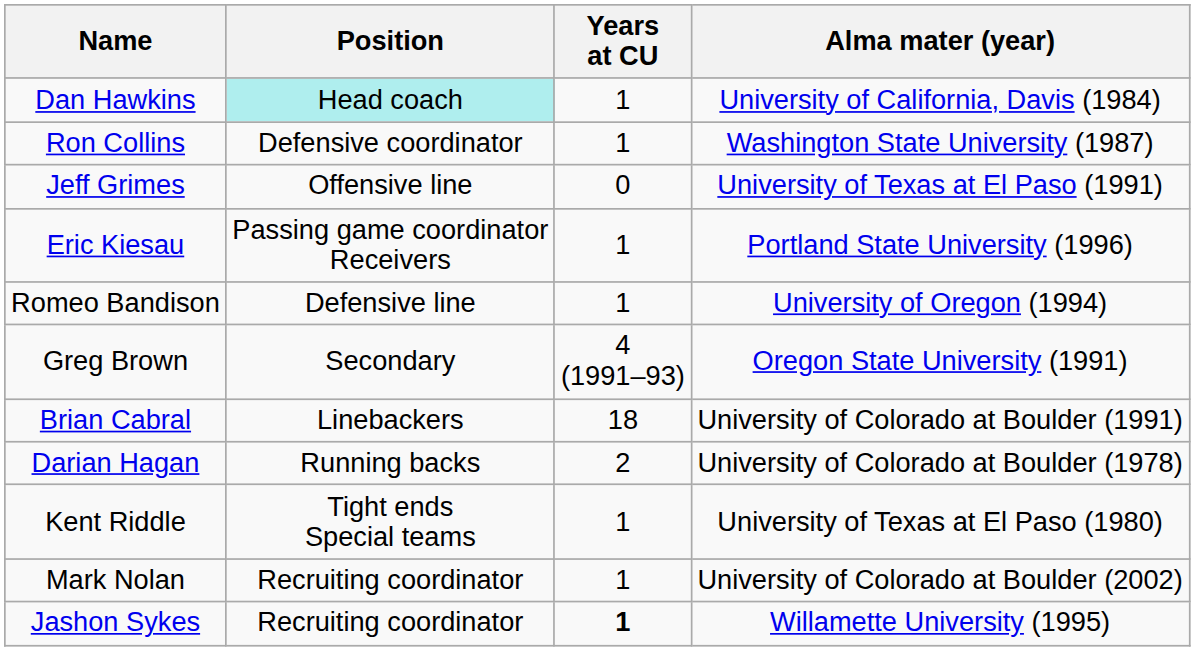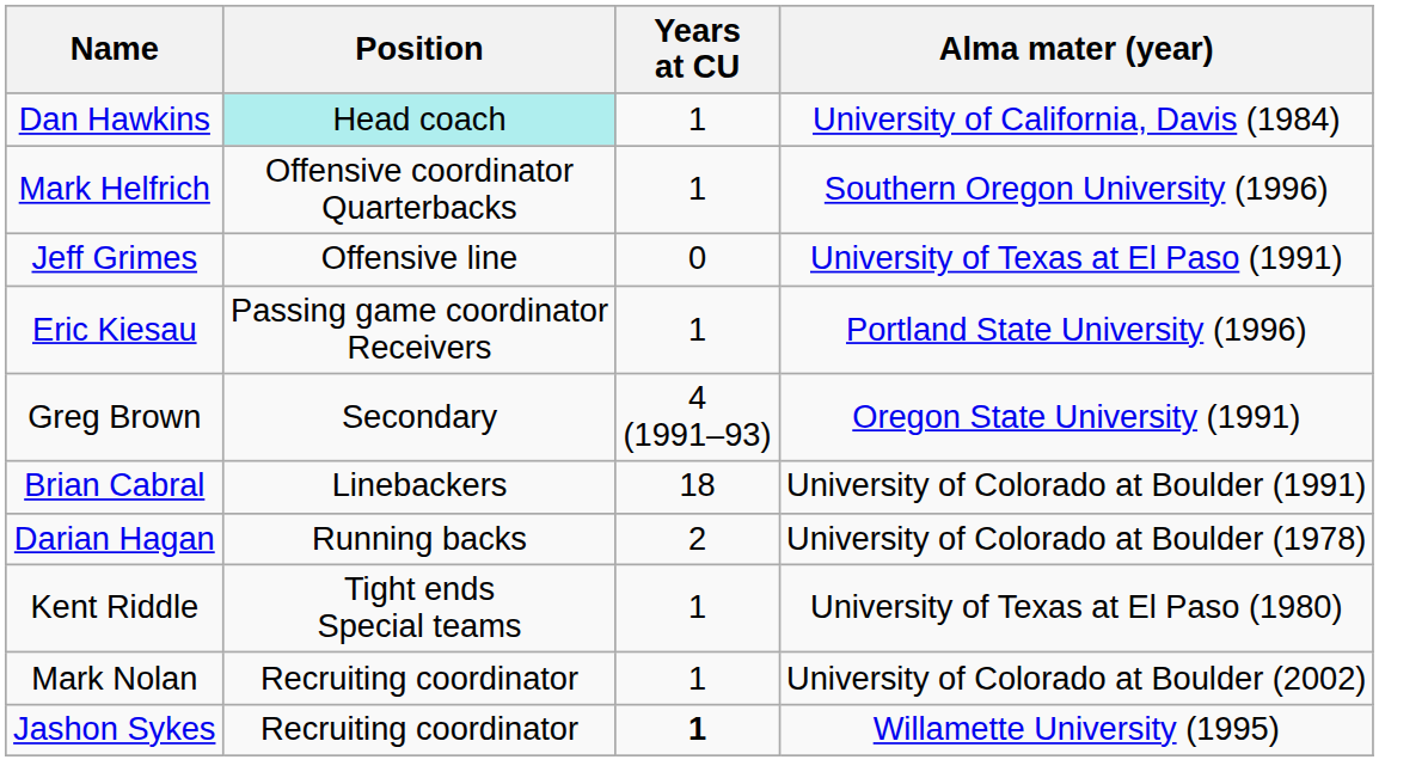- row: Ron Collins | Defensive coordinator | 1 | Washington State University (1987)
+ row: Mark Helfrich | Offensive coordinator Quarterbacks | 1 | Southern Oregon University (1996)
- row: Romeo Bandison | Defensive line | 1 | University of Oregon (1994)
